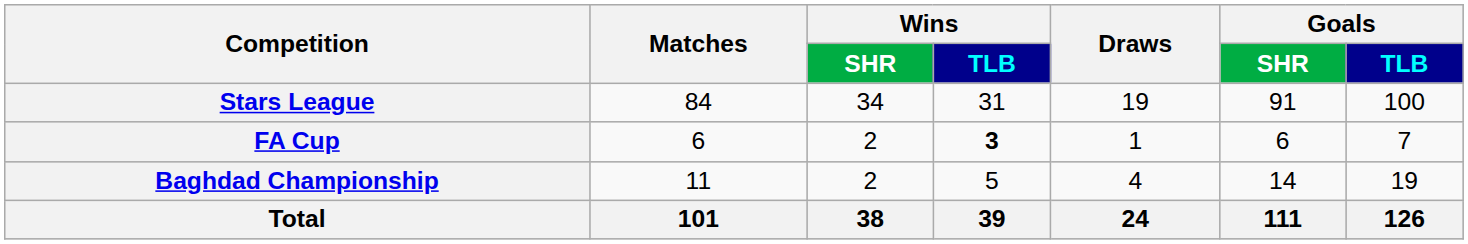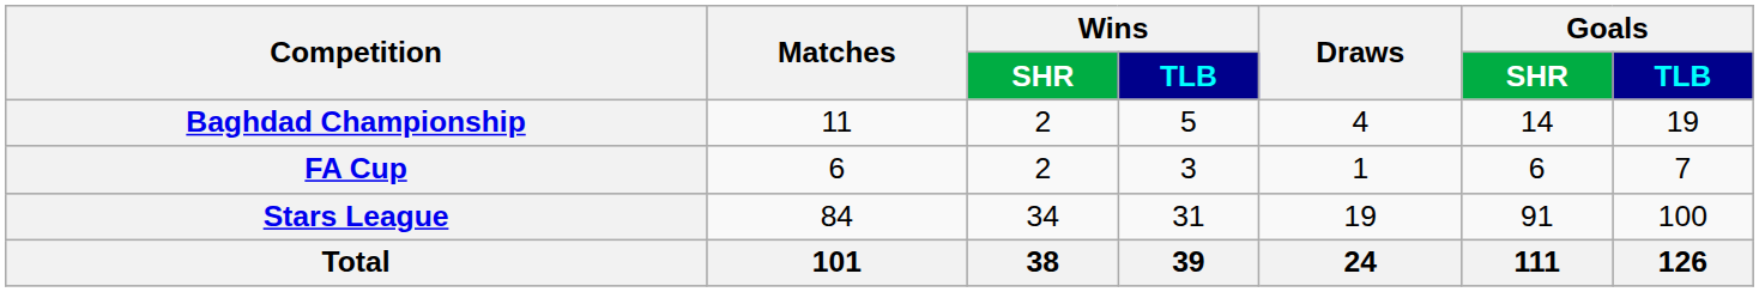rows swapped: Stars League <-> Baghdad Championship
FA Cup | Wins / TLB: bold -> normal
